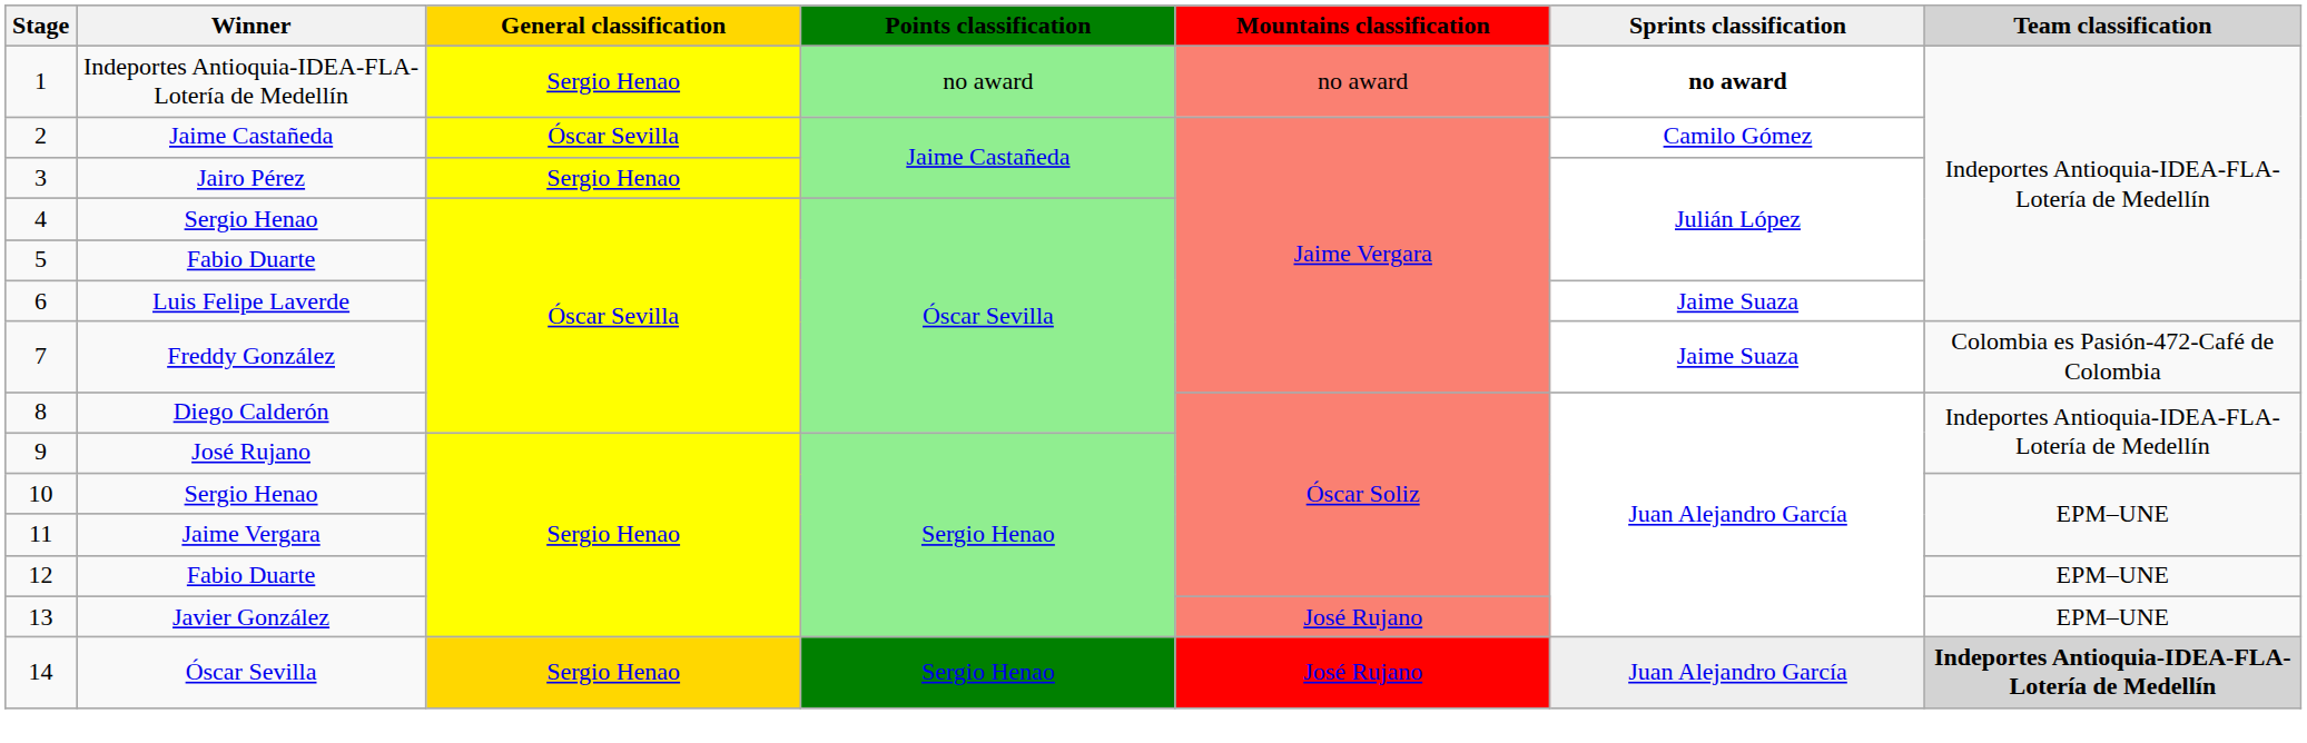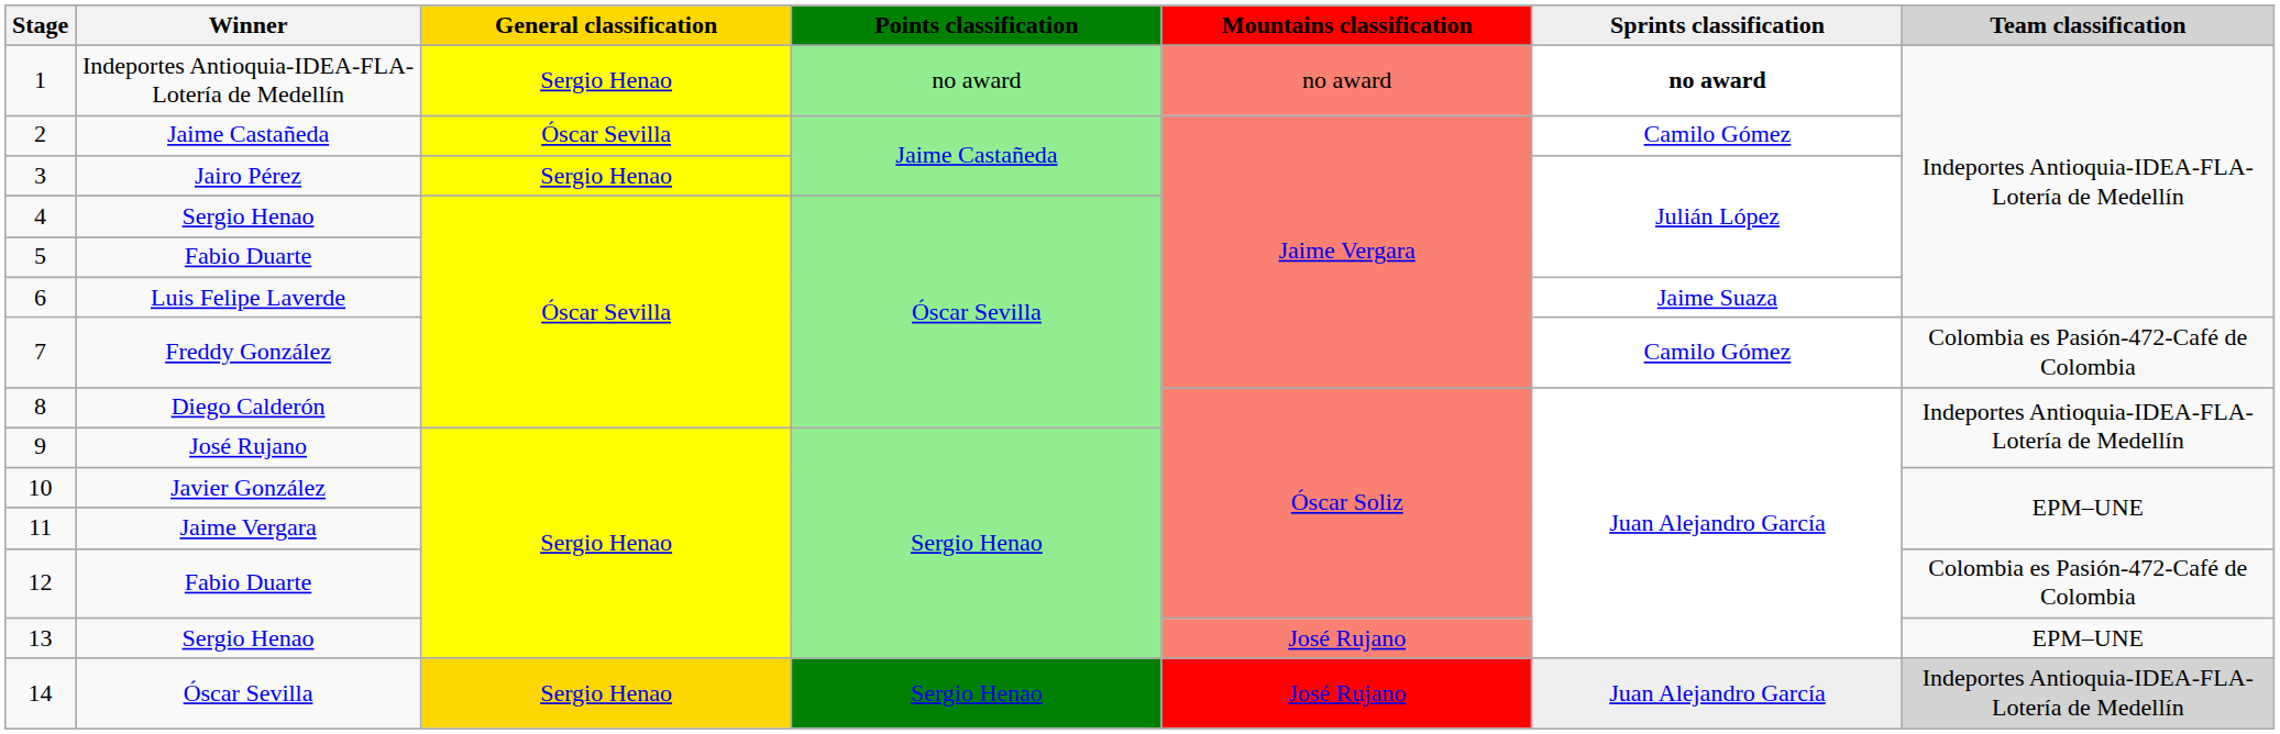7 | Sprints classification: Jaime Suaza -> Camilo Gómez
10 | Winner: Sergio Henao -> Javier González
12 | Team classification: EPM–UNE -> Colombia es Pasión-472-Café de Colombia
13 | Winner: Javier González -> Sergio Henao
14 | Team classification: bold -> normal
